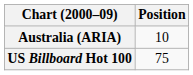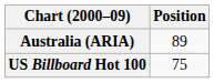Australia (ARIA) | Position: 10 -> 89
